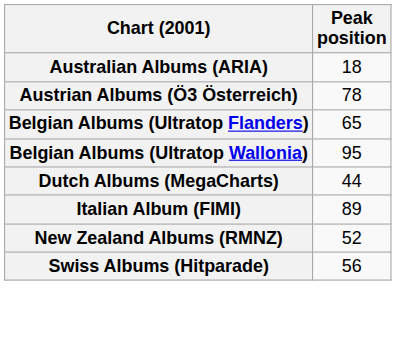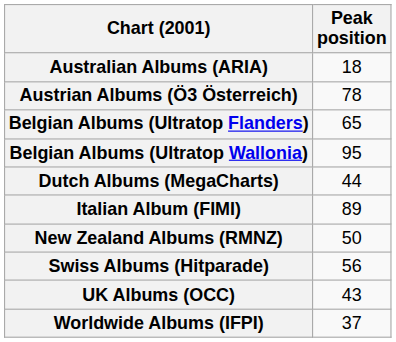New Zealand Albums (RMNZ) | Peak position: 52 -> 50
+ row: UK Albums (OCC) | 43
+ row: Worldwide Albums (IFPI) | 37
